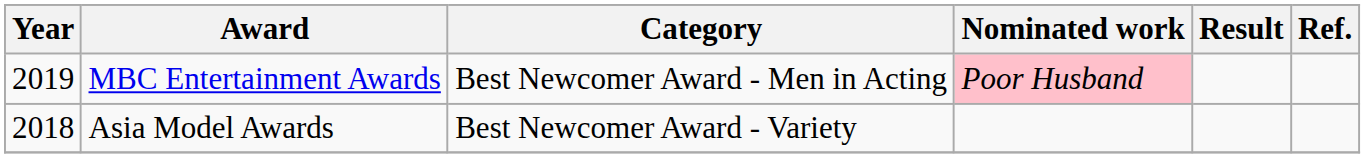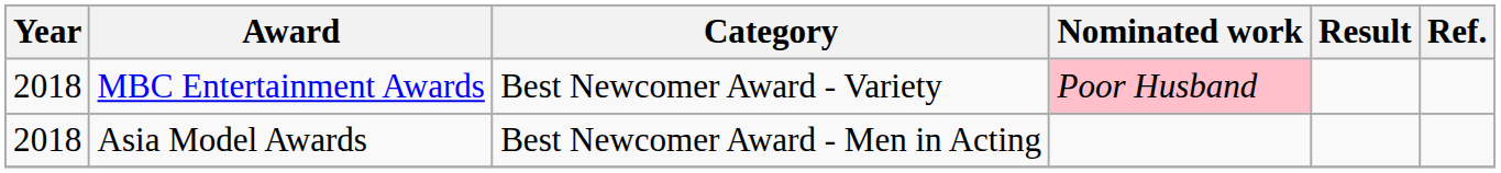MBC Entertainment Awards | Year: 2019 -> 2018
MBC Entertainment Awards | Category: Best Newcomer Award - Men in Acting -> Best Newcomer Award - Variety
Asia Model Awards | Category: Best Newcomer Award - Variety -> Best Newcomer Award - Men in Acting
